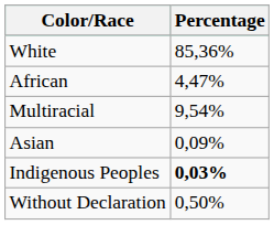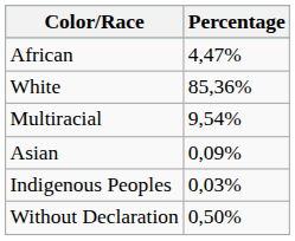rows swapped: White <-> African
Indigenous Peoples | Percentage: bold -> normal
